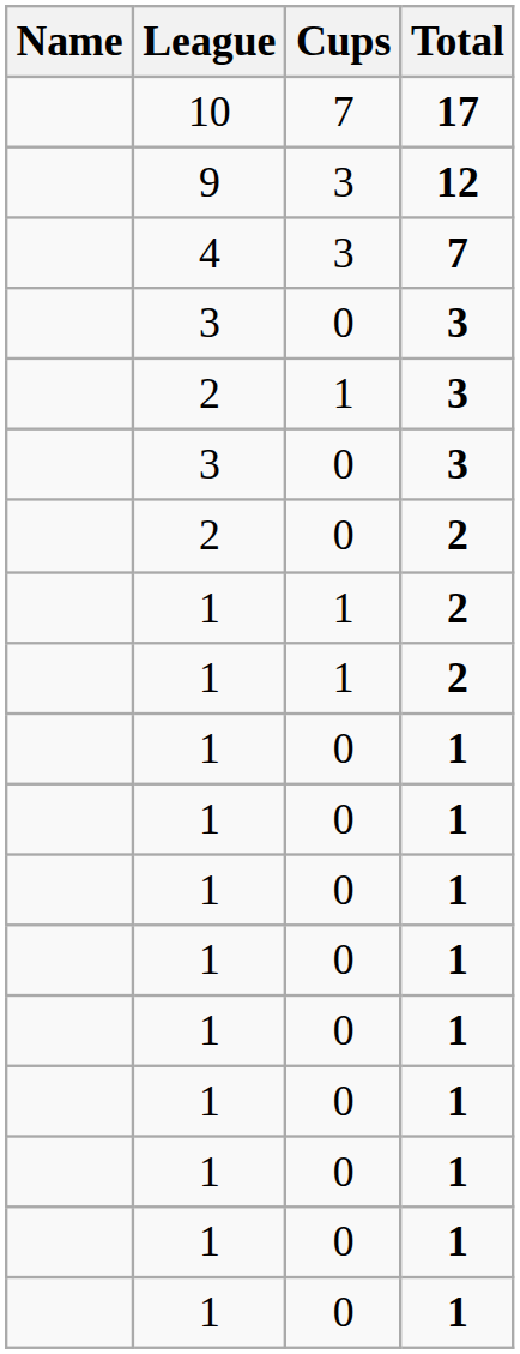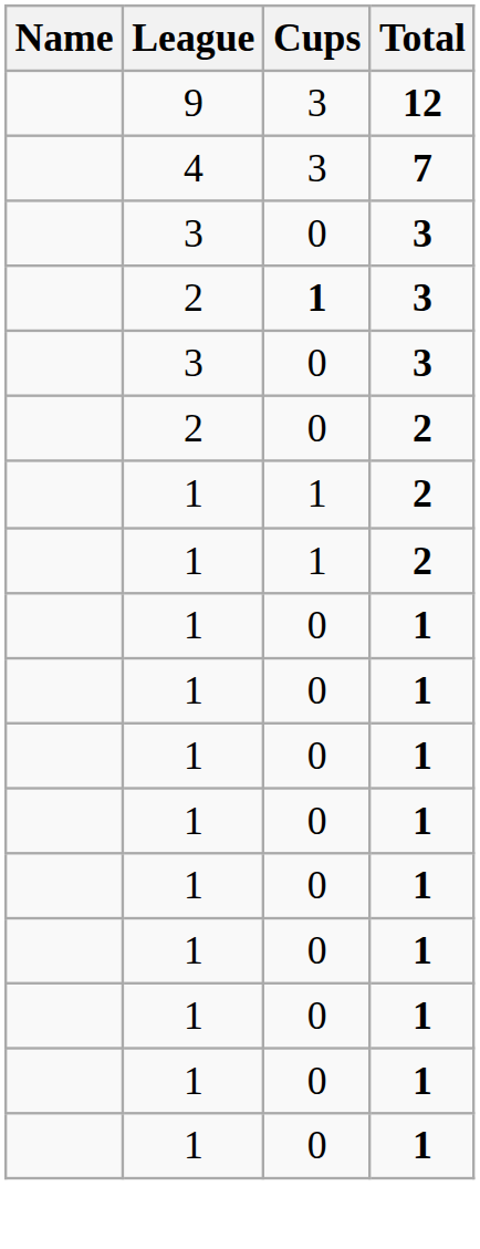- row: 10 | 7 | 17
2 / 3 | Cups: normal -> bold
